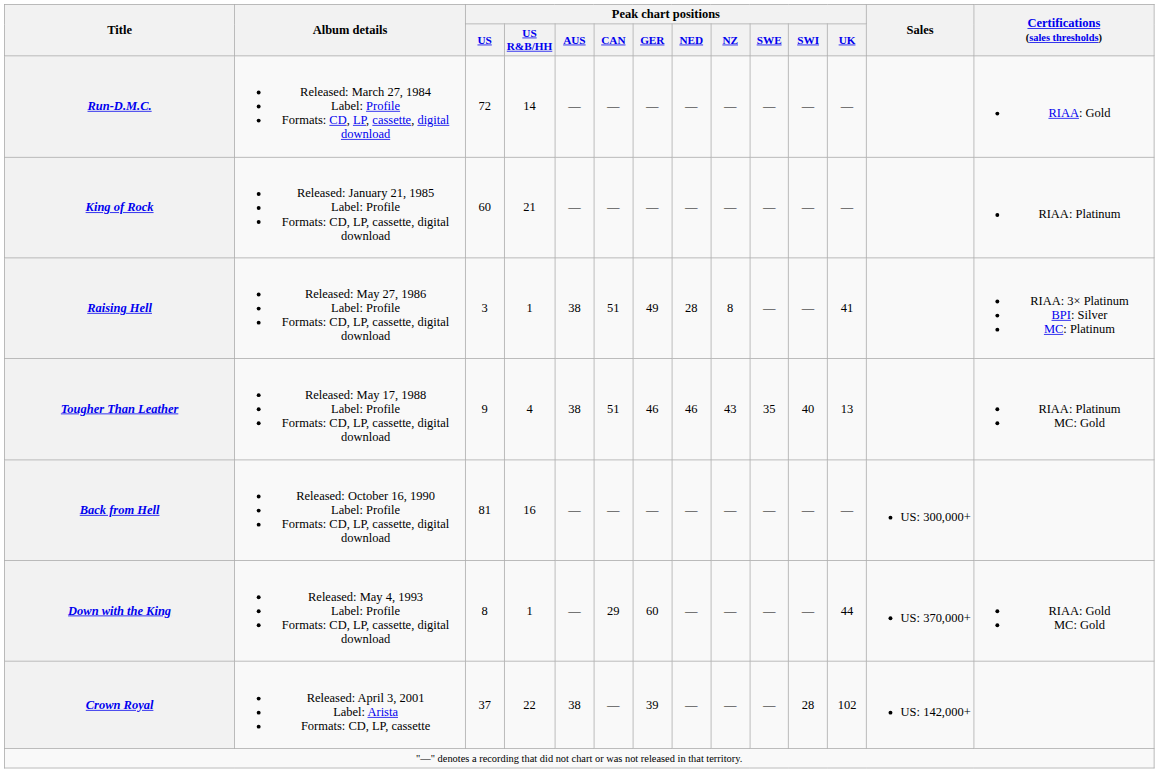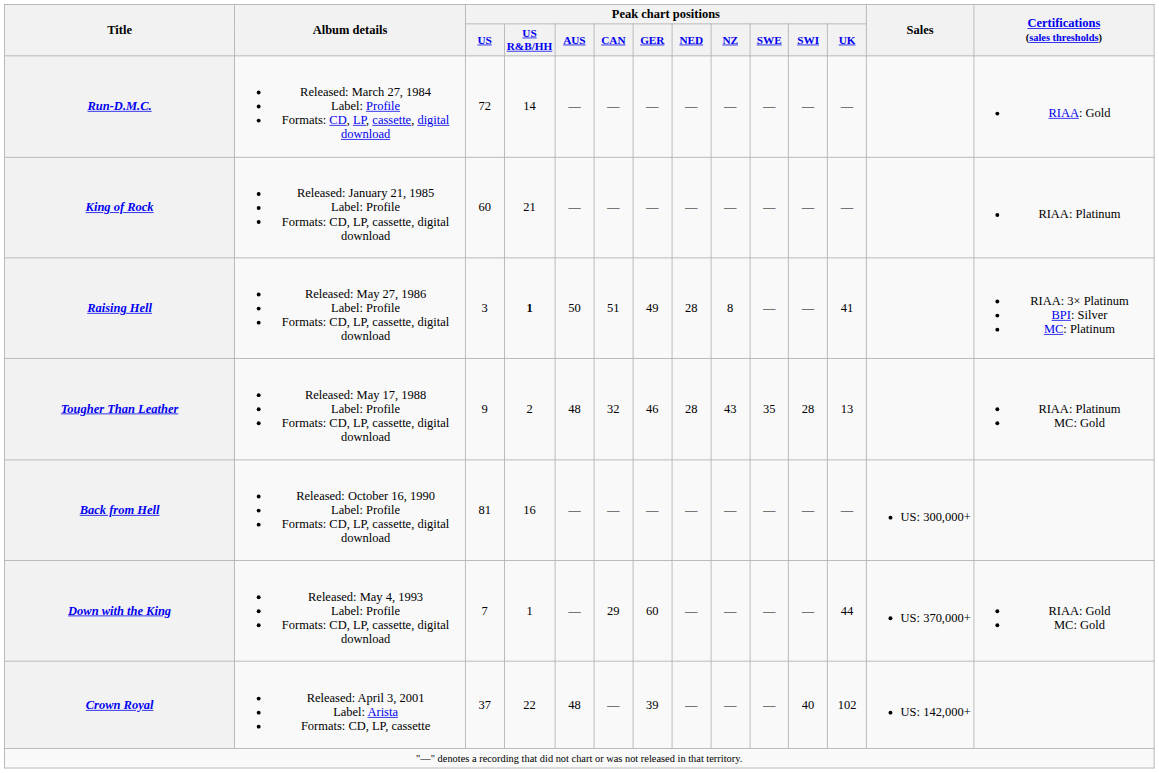Raising Hell | Peak chart positions / US R&B/HH: normal -> bold
Raising Hell | Peak chart positions / AUS: 38 -> 50
Tougher Than Leather | Peak chart positions / US R&B/HH: 4 -> 2
Tougher Than Leather | Peak chart positions / AUS: 38 -> 48
Tougher Than Leather | Peak chart positions / CAN: 51 -> 32
Tougher Than Leather | Peak chart positions / NED: 46 -> 28
Tougher Than Leather | Peak chart positions / SWI: 40 -> 28
Down with the King | Peak chart positions / US: 8 -> 7
Crown Royal | Peak chart positions / AUS: 38 -> 48
Crown Royal | Peak chart positions / SWI: 28 -> 40
